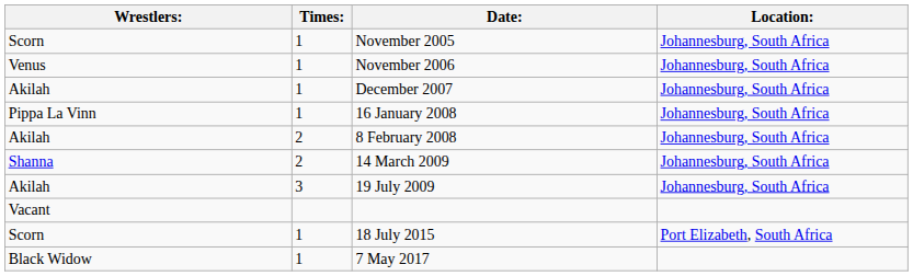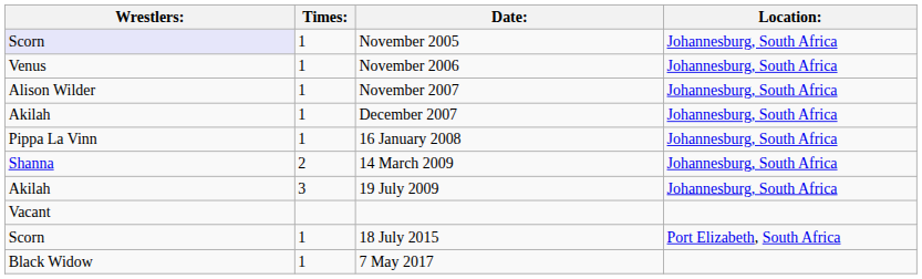November 2005 | Wrestlers:: no background -> lavender background
+ row: Alison Wilder | 1 | November 2007 | Johannesburg, South Africa
- row: Akilah | 2 | 8 February 2008 | Johannesburg, South Africa
